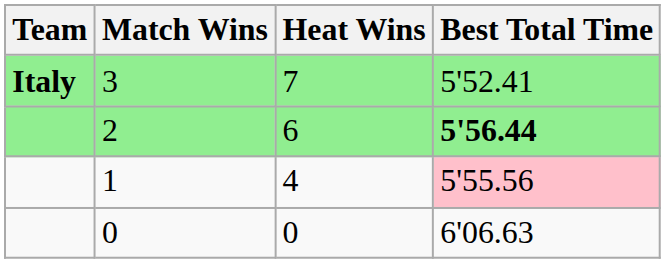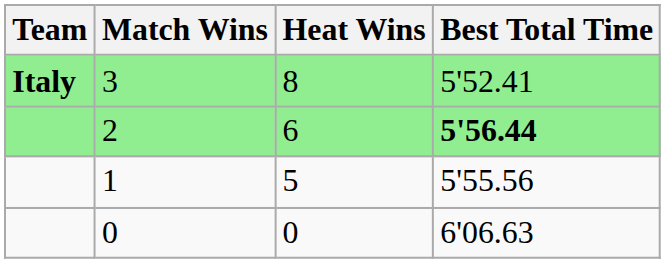3 | Heat Wins: 7 -> 8
1 | Heat Wins: 4 -> 5
1 | Best Total Time: pink background -> no background
